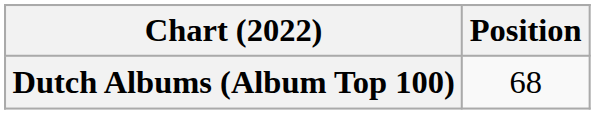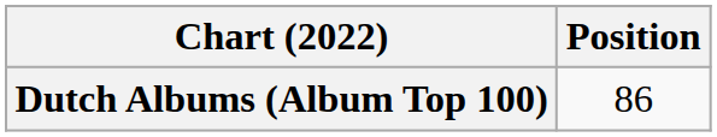Dutch Albums (Album Top 100) | Position: 68 -> 86
